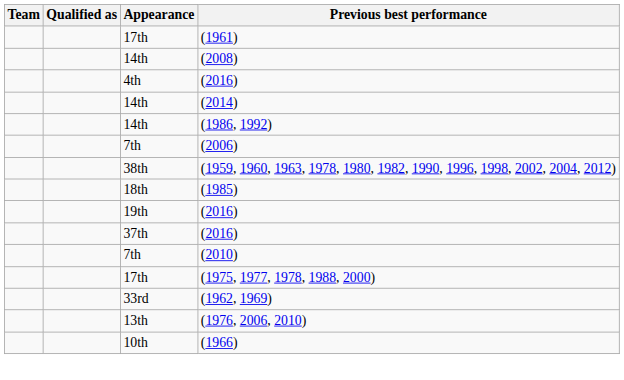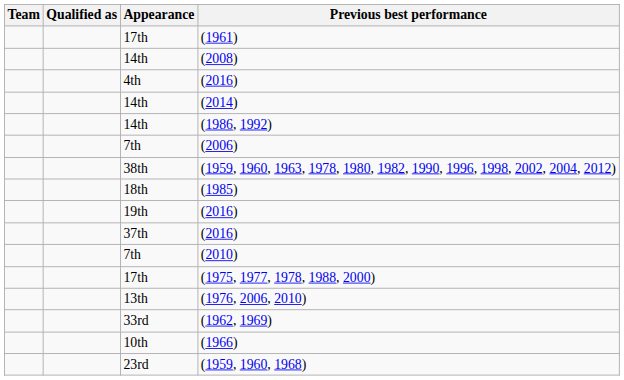rows swapped: (1962, 1969) <-> (1976, 2006, 2010)
+ row: 23rd | (1959, 1960, 1968)
